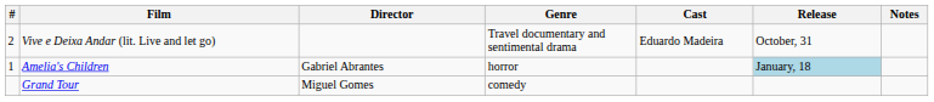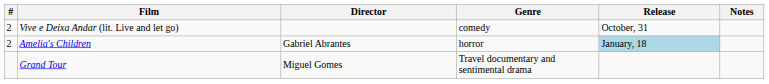- column: Cast | Eduardo Madeira
Vive e Deixa Andar (lit. Live and let go) | Genre: Travel documentary and sentimental drama -> comedy
Amelia's Children | #: 1 -> 2
Grand Tour | Genre: comedy -> Travel documentary and sentimental drama
